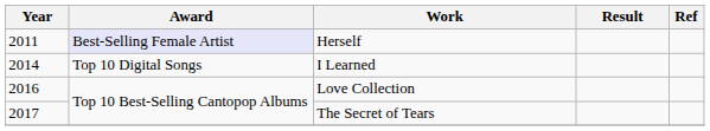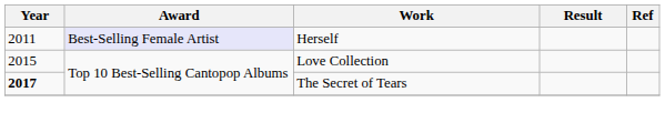- row: 2014 | Top 10 Digital Songs | I Learned
Love Collection | Year: 2016 -> 2015
The Secret of Tears | Year: normal -> bold
